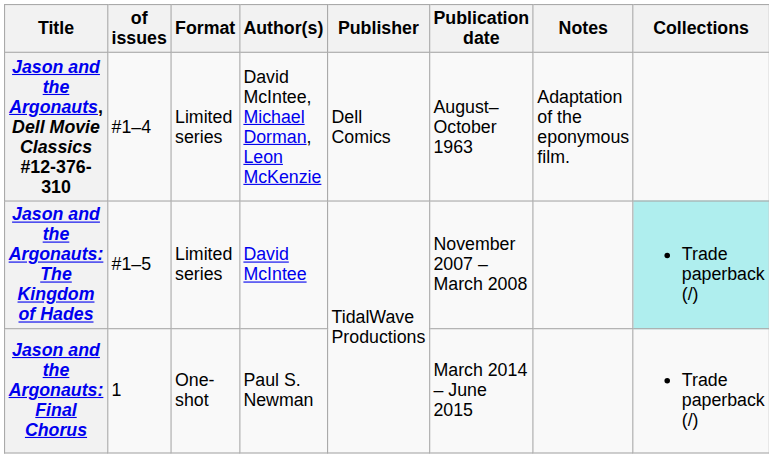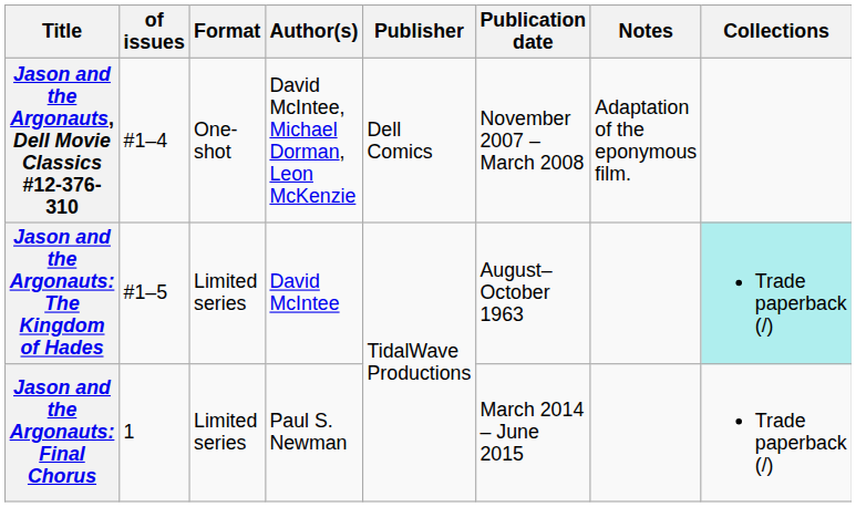Jason and the Argonauts, Dell Movie Classics #12-376-310 | Format: Limited series -> One-shot
Jason and the Argonauts, Dell Movie Classics #12-376-310 | Publication date: August–October 1963 -> November 2007 – March 2008
Jason and the Argonauts: The Kingdom of Hades | Publication date: November 2007 – March 2008 -> August–October 1963
Jason and the Argonauts: Final Chorus | Format: One-shot -> Limited series
